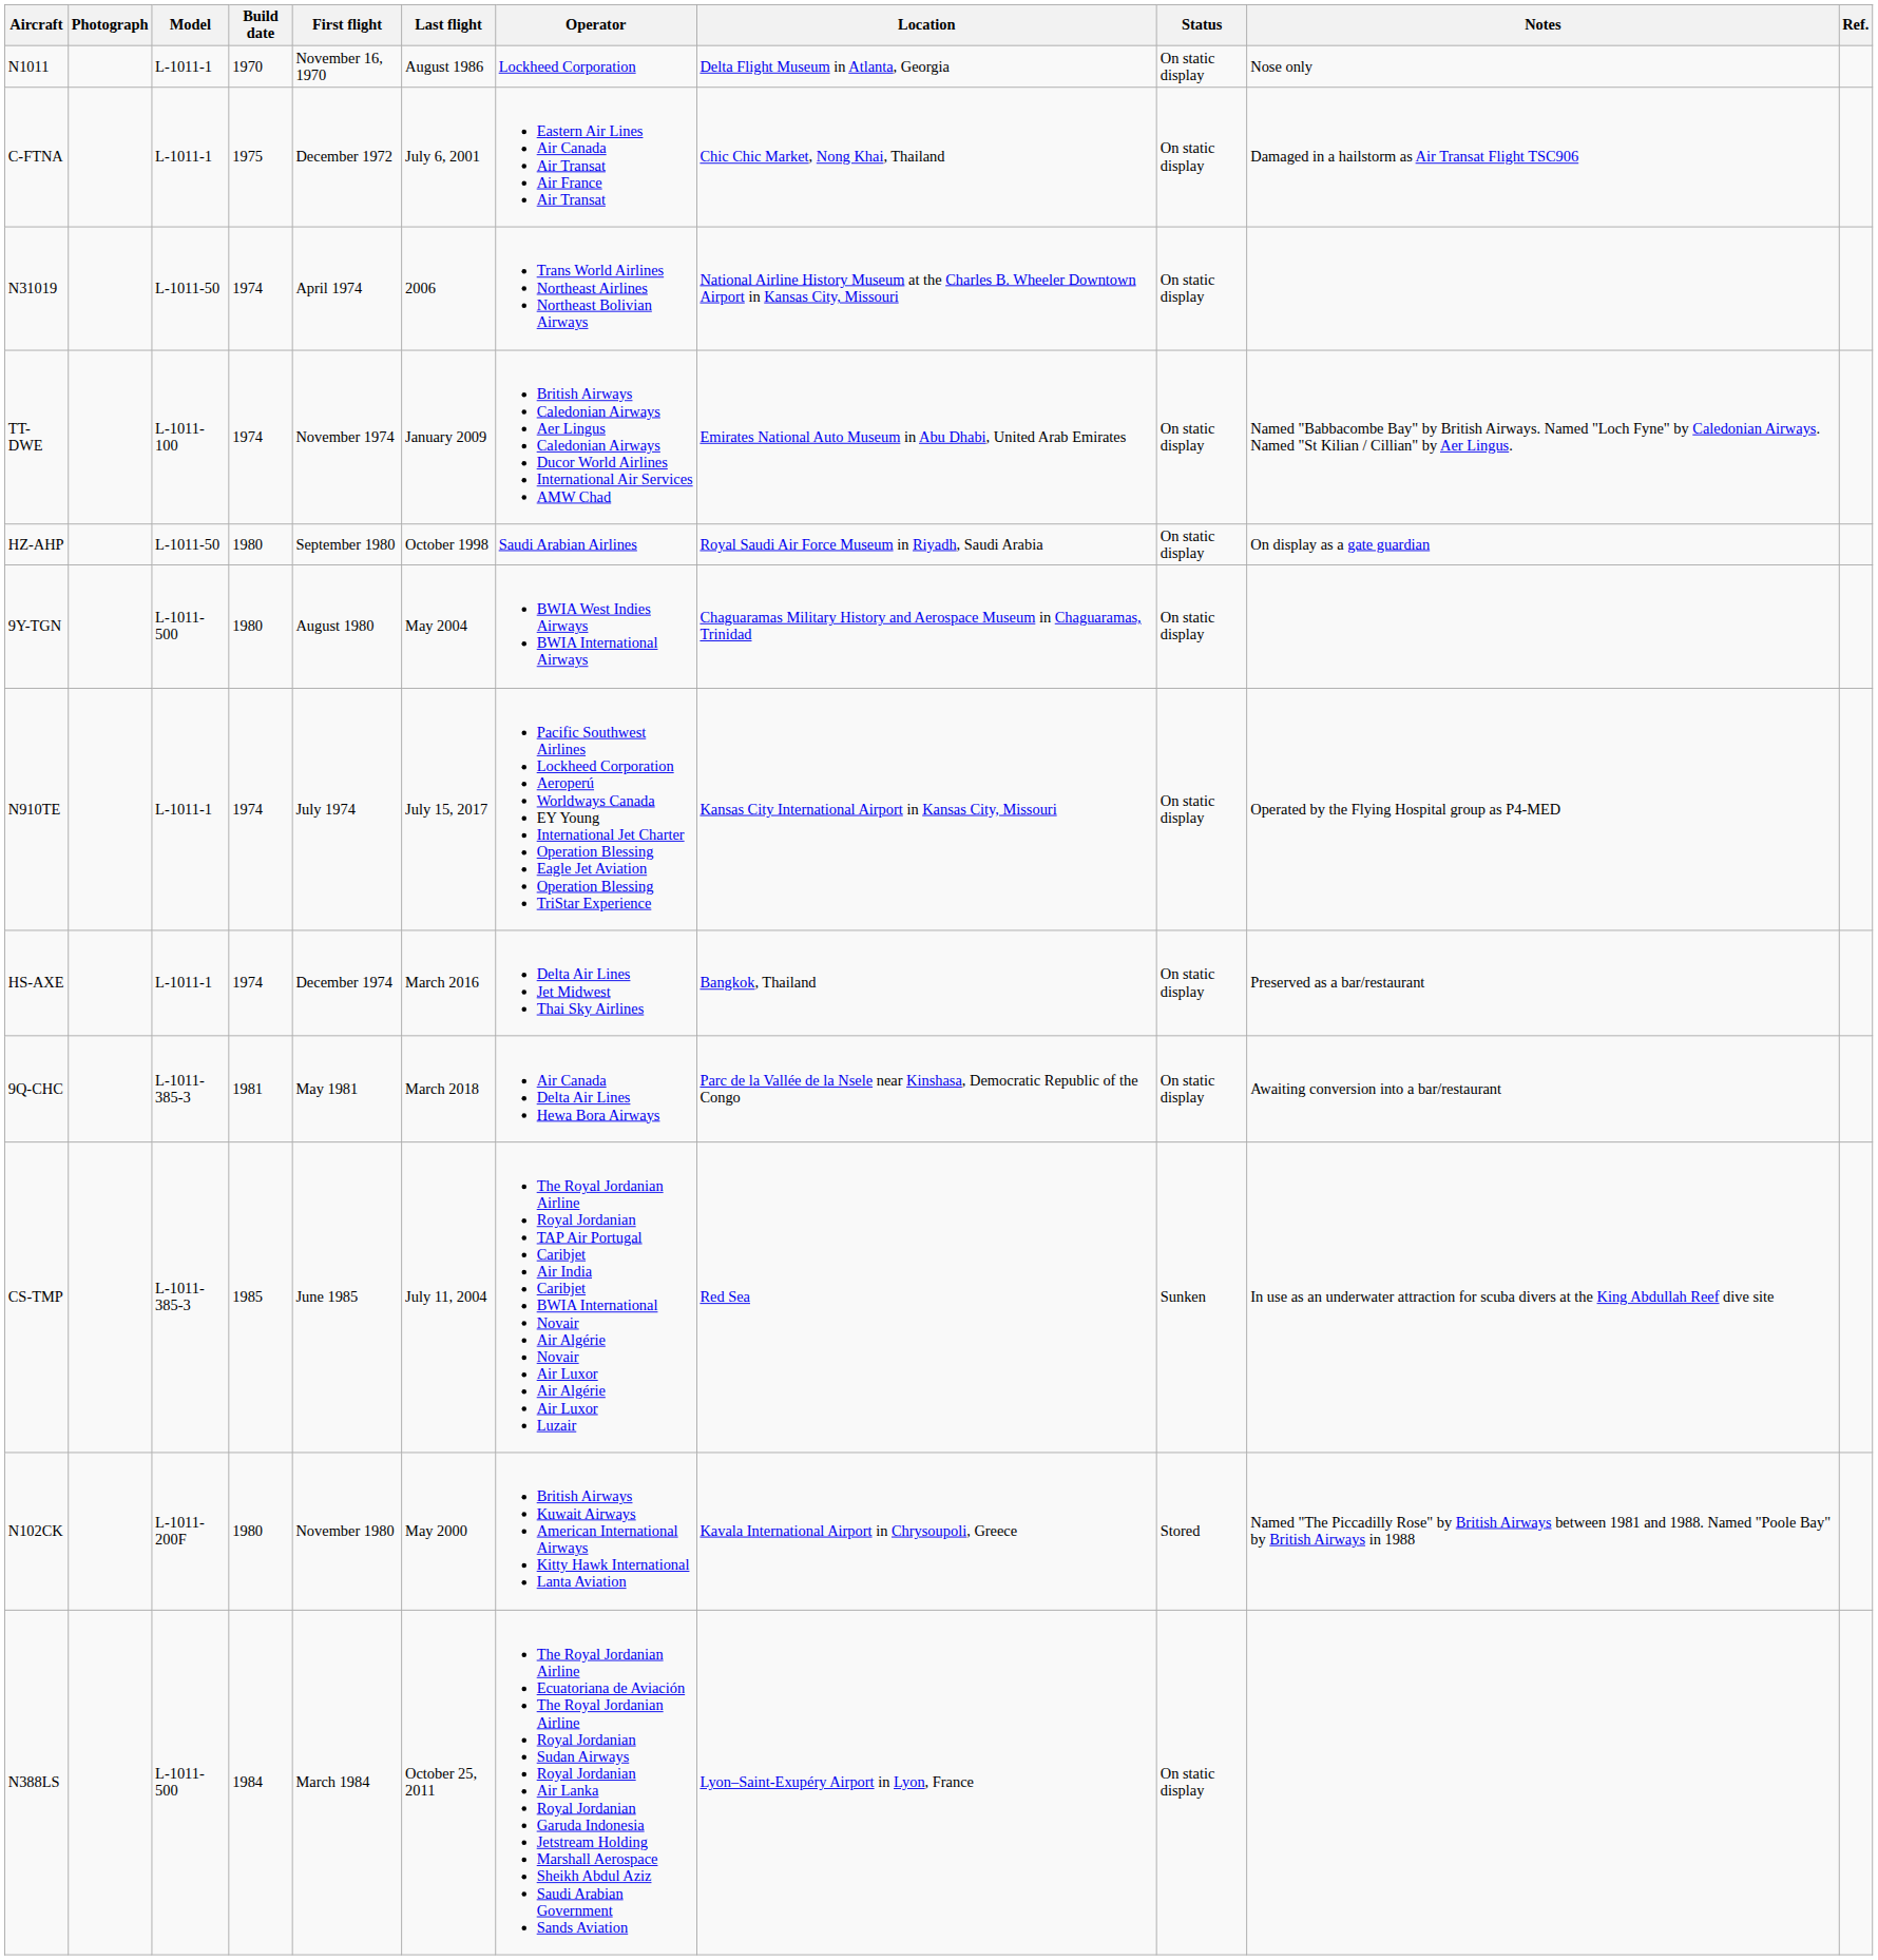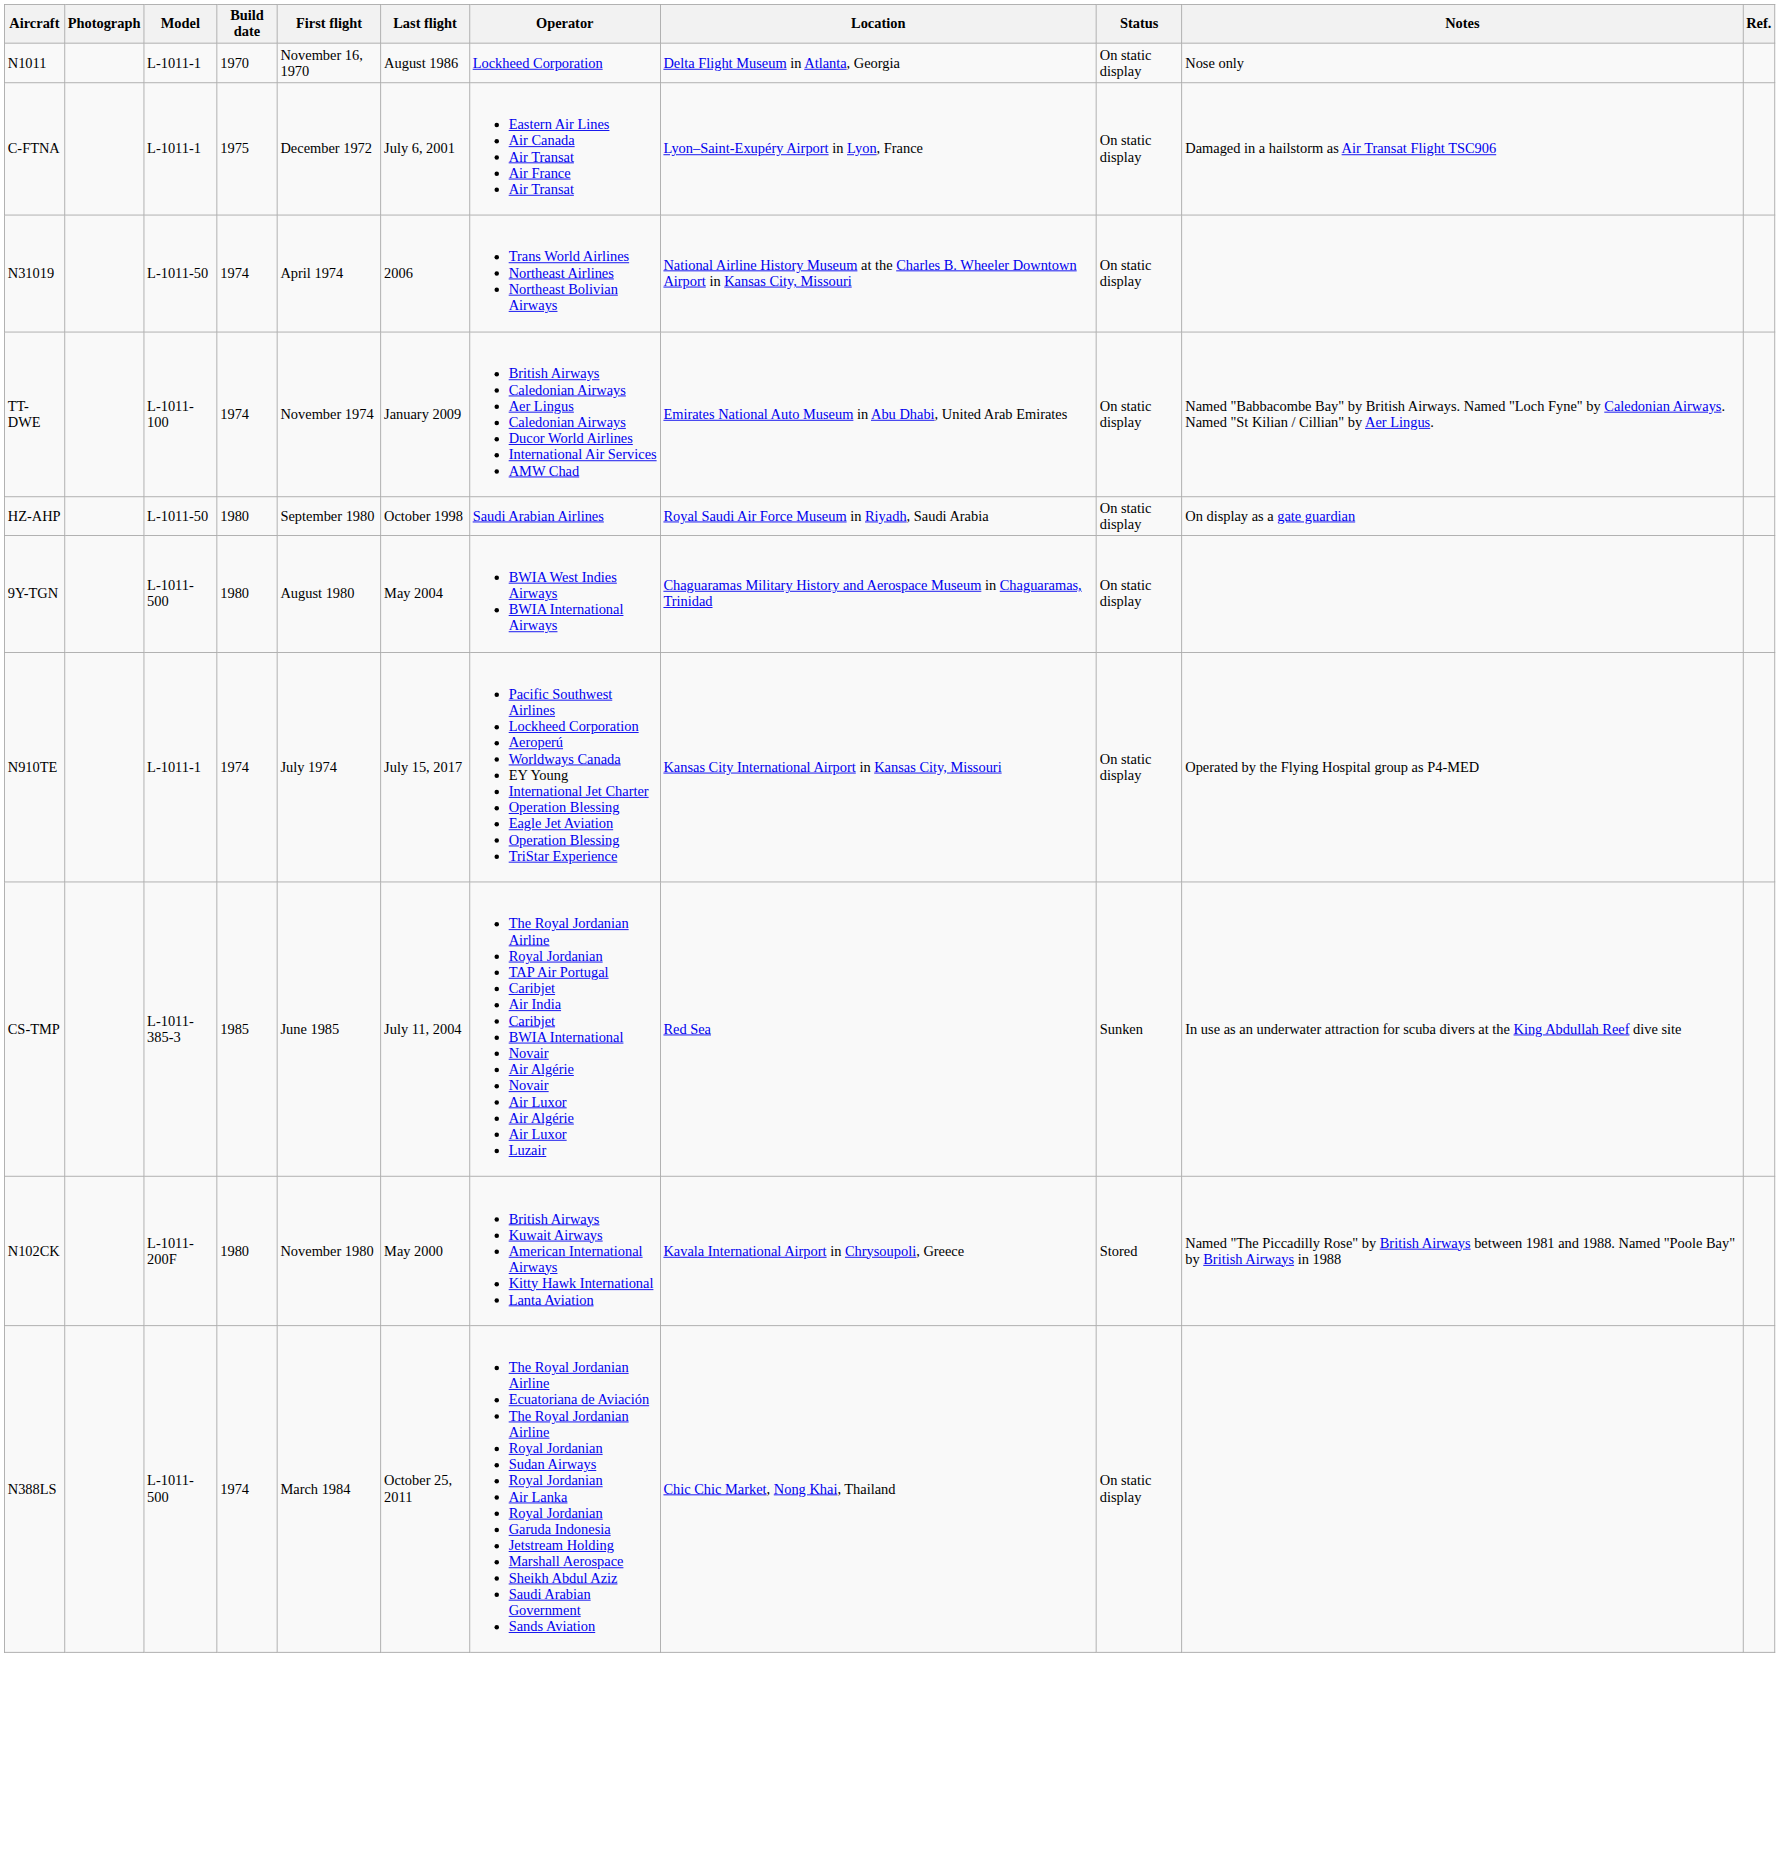C-FTNA | Location: Chic Chic Market, Nong Khai, Thailand -> Lyon–Saint-Exupéry Airport in Lyon, France
- row: HS-AXE | L-1011-1 | 1974 | December 1974 | March 2016 | Delta Air Lines Jet Midwest Thai Sky Airlines | Bangkok, Thailand | On static display | Preserved as a bar/restaurant
- row: 9Q-CHC | L-1011-385-3 | 1981 | May 1981 | March 2018 | Air Canada Delta Air Lines Hewa Bora Airways | Parc de la Vallée de la Nsele near Kinshasa, Democratic Republic of the Congo | On static display | Awaiting conversion into a bar/restaurant
N388LS | Build date: 1984 -> 1974
N388LS | Location: Lyon–Saint-Exupéry Airport in Lyon, France -> Chic Chic Market, Nong Khai, Thailand
